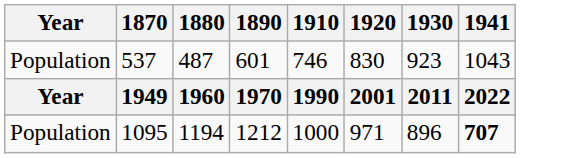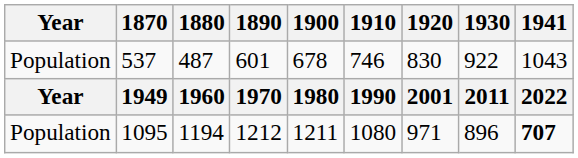+ column: 1900 | 678 | 1980 | 1211
537 | 1930: 923 -> 922
1095 | 1910: 1000 -> 1080
